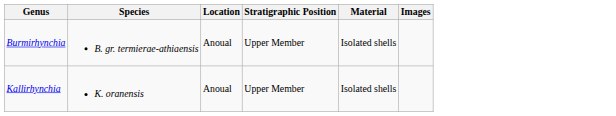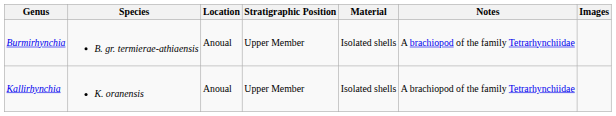+ column: Notes | A brachiopod of the family Tetrarhynchiidae | A brachiopod of the family Tetrarhynchiidae
